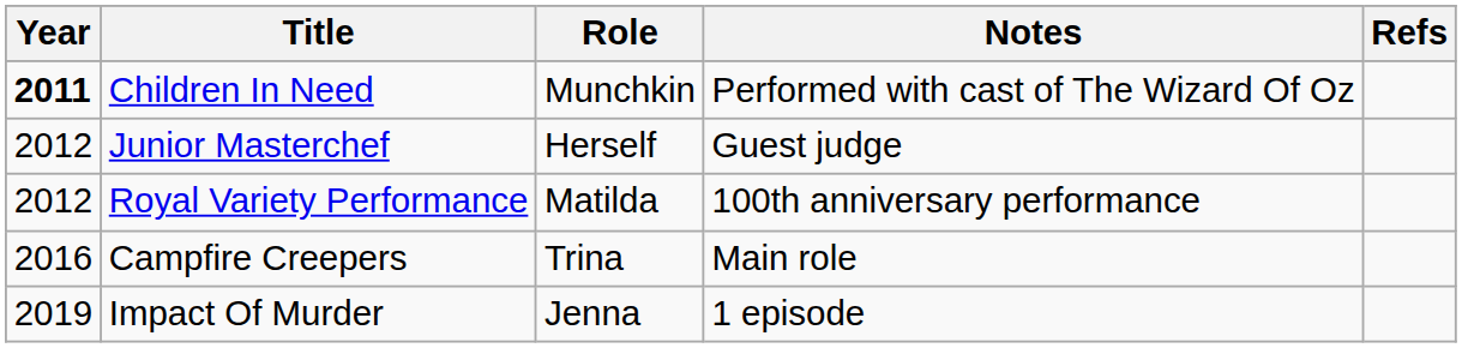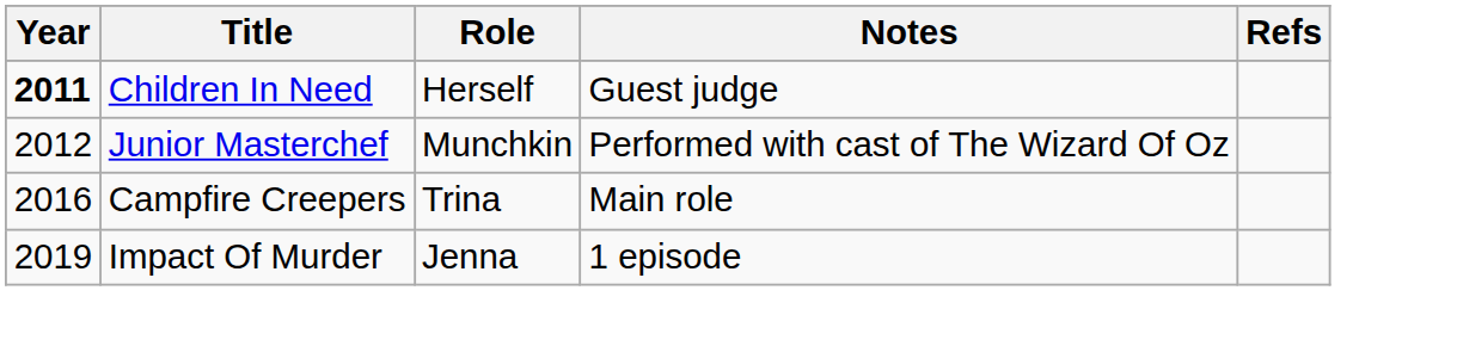Children In Need | Role: Munchkin -> Herself
Children In Need | Notes: Performed with cast of The Wizard Of Oz -> Guest judge
Junior Masterchef | Role: Herself -> Munchkin
Junior Masterchef | Notes: Guest judge -> Performed with cast of The Wizard Of Oz
- row: 2012 | Royal Variety Performance | Matilda | 100th anniversary performance
